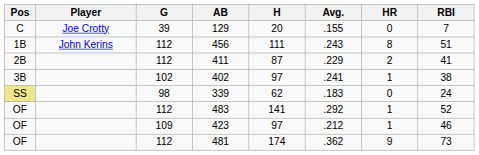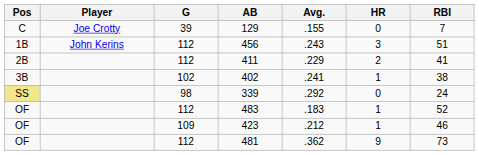- column: H | 20 | 111 | 87 | 97 | 62 | 141 | 97 | 174
456 | HR: 8 -> 3
339 | Avg.: .183 -> .292
483 | Avg.: .292 -> .183
